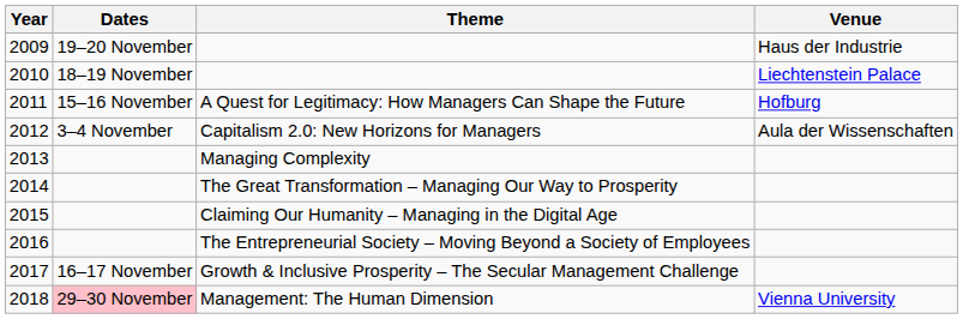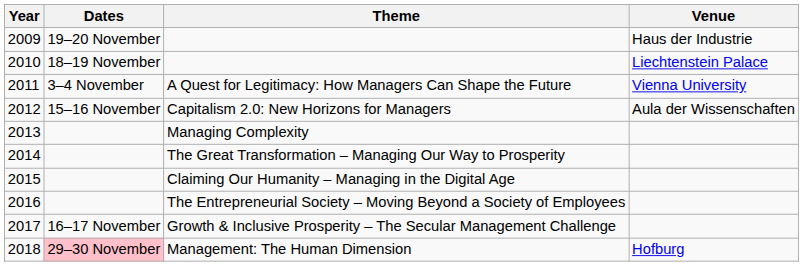A Quest for Legitimacy: How Managers Can Shape the Future | Dates: 15–16 November -> 3–4 November
A Quest for Legitimacy: How Managers Can Shape the Future | Venue: Hofburg -> Vienna University
Capitalism 2.0: New Horizons for Managers | Dates: 3–4 November -> 15–16 November
Management: The Human Dimension | Venue: Vienna University -> Hofburg
